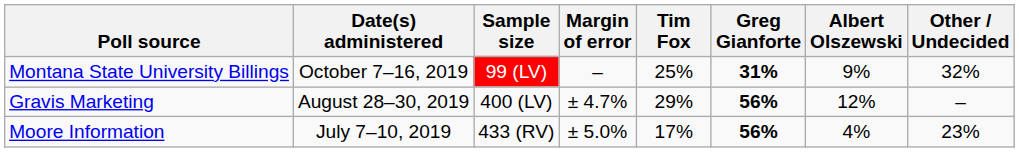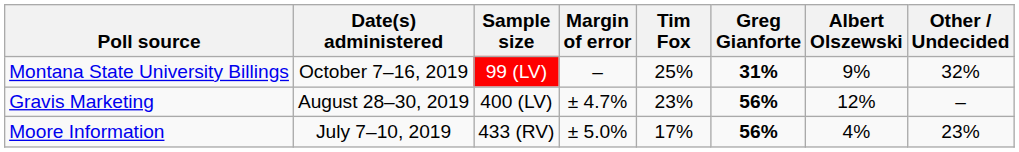Gravis Marketing | Tim Fox: 29% -> 23%
